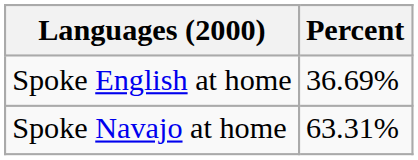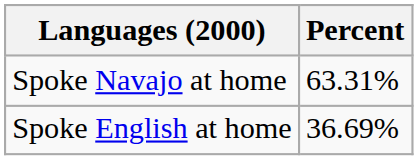rows swapped: Spoke Navajo at home <-> Spoke English at home
